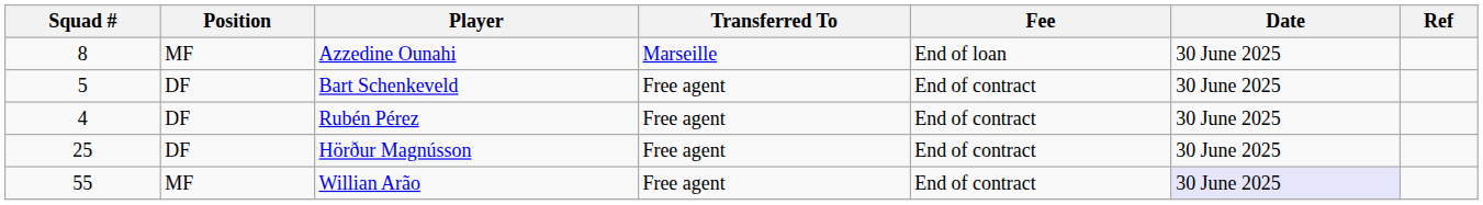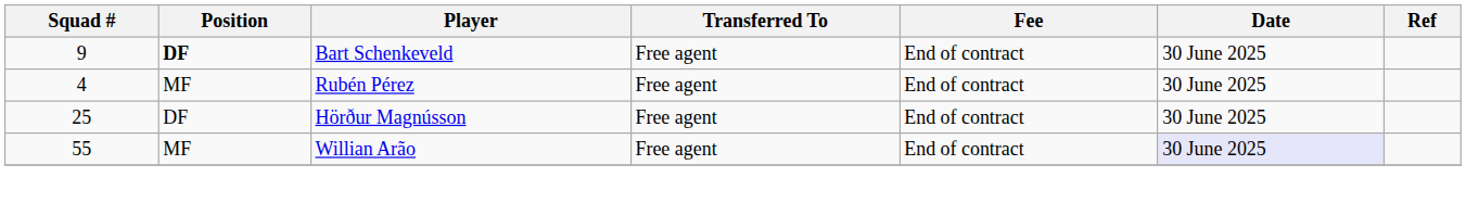- row: 8 | MF | Azzedine Ounahi | Marseille | End of loan | 30 June 2025
Bart Schenkeveld | Squad #: 5 -> 9
Bart Schenkeveld | Position: normal -> bold
Rubén Pérez | Position: DF -> MF
